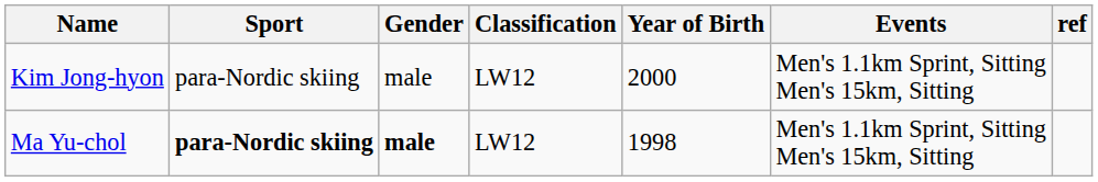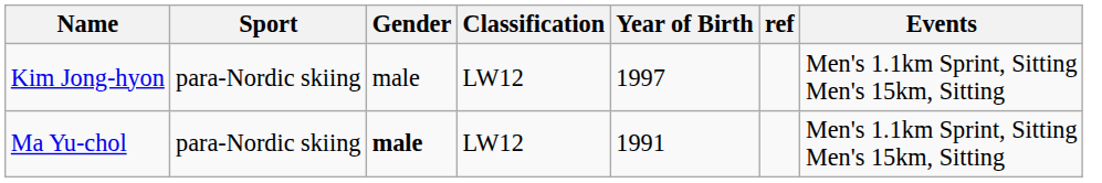columns swapped: Events <-> ref
Kim Jong-hyon | Year of Birth: 2000 -> 1997
Ma Yu-chol | Sport: bold -> normal
Ma Yu-chol | Year of Birth: 1998 -> 1991
